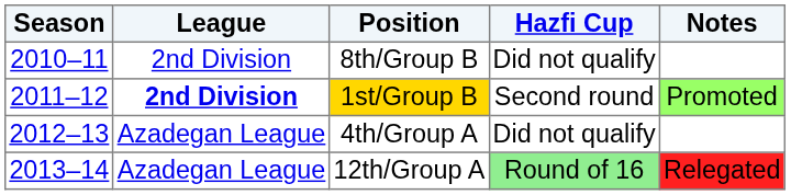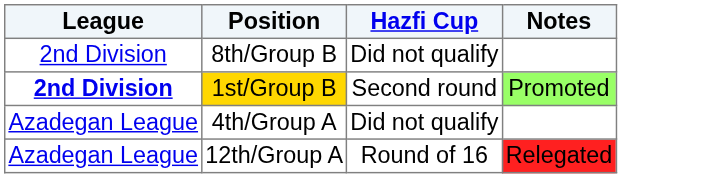- column: Season | 2010–11 | 2011–12 | 2012–13 | 2013–14
12th/Group A | Hazfi Cup: lightgreen background -> no background
